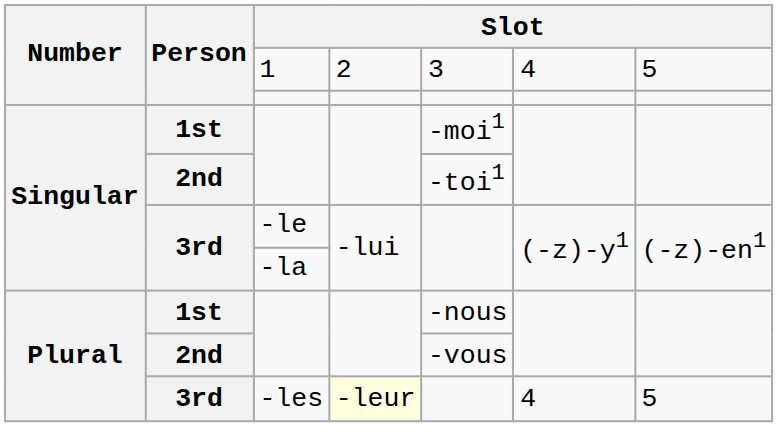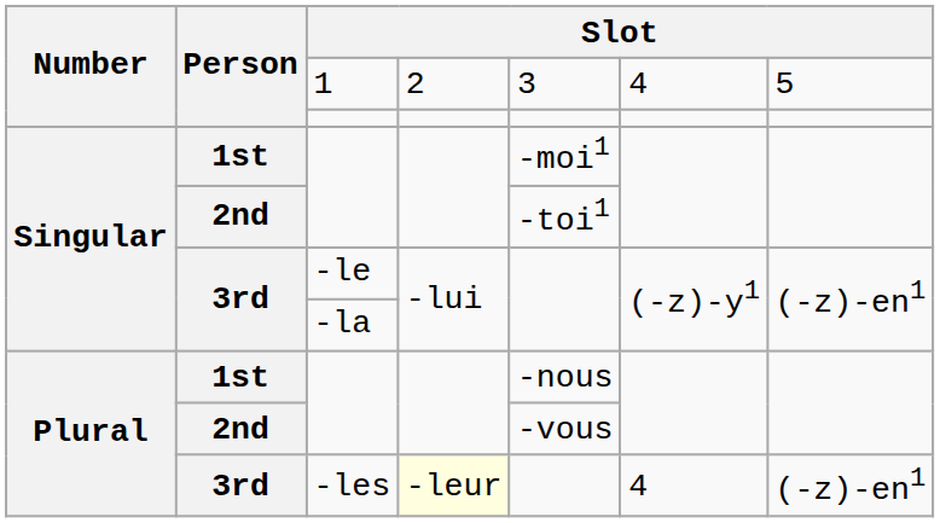-les | column 7: 5 -> (-z)-en1
